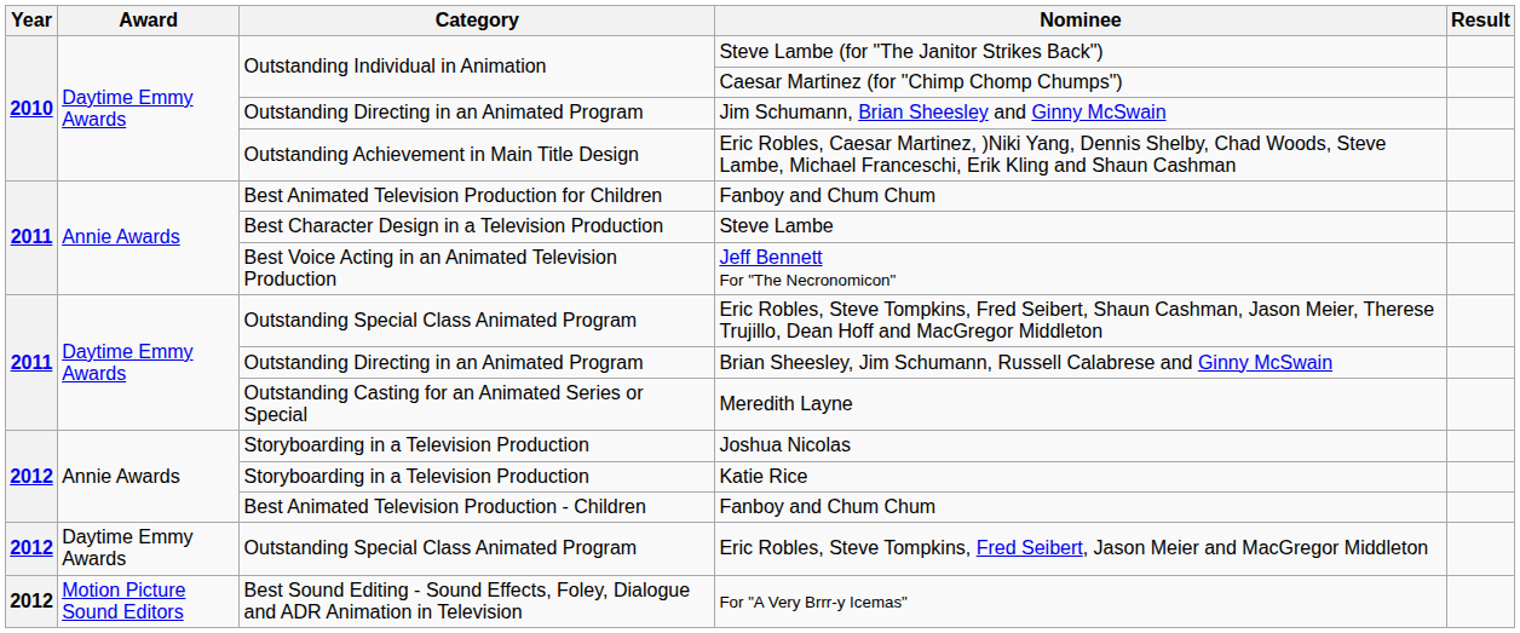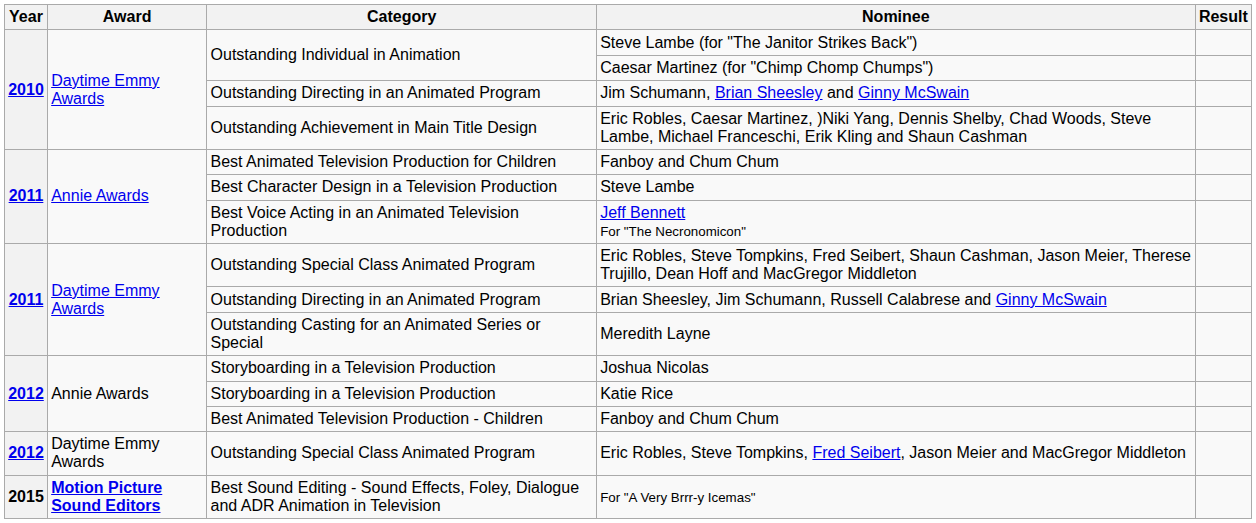For "A Very Brrr-y Icemas" | Year: 2012 -> 2015
For "A Very Brrr-y Icemas" | Award: normal -> bold
